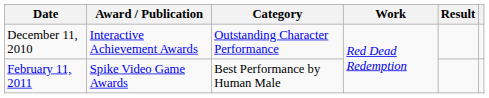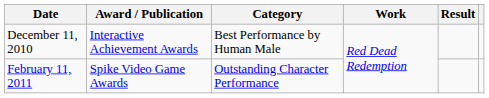December 11, 2010 | Category: Outstanding Character Performance -> Best Performance by Human Male
February 11, 2011 | Category: Best Performance by Human Male -> Outstanding Character Performance
